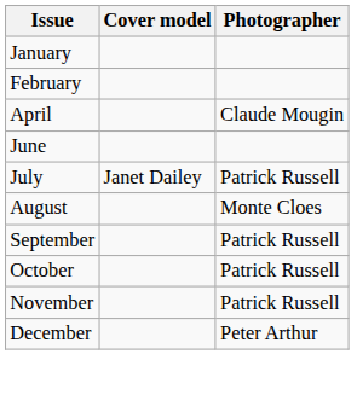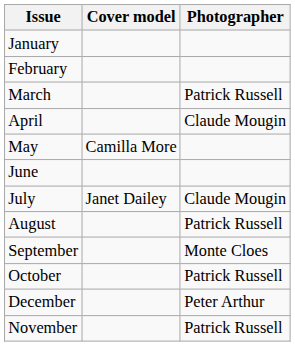+ row: March | Patrick Russell
+ row: May | Camilla More
July | Photographer: Patrick Russell -> Claude Mougin
August | Photographer: Monte Cloes -> Patrick Russell
September | Photographer: Patrick Russell -> Monte Cloes
rows swapped: November <-> December
